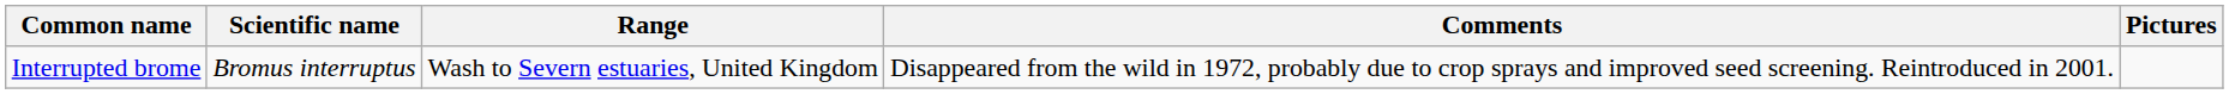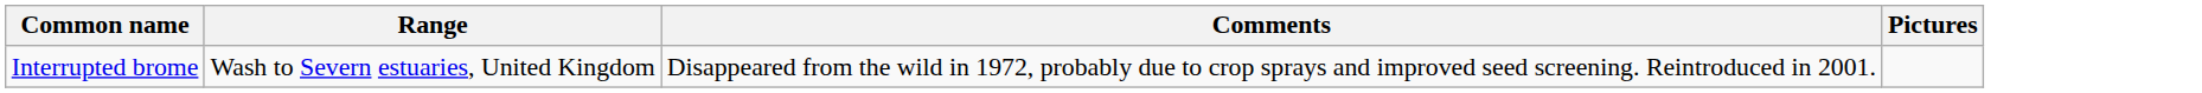- column: Scientific name | Bromus interruptus
